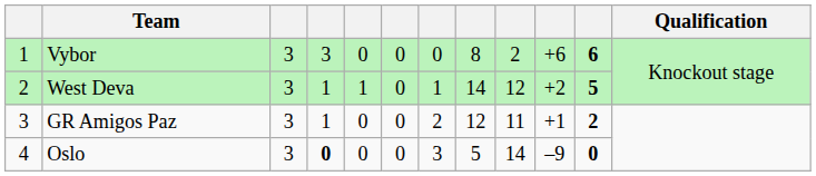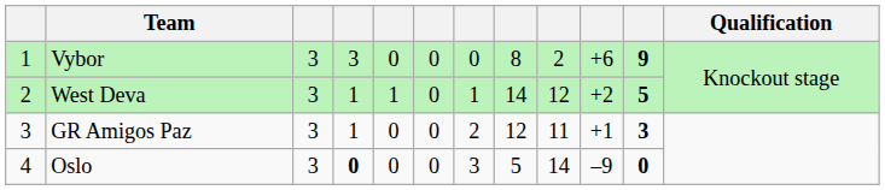Vybor | column 11: 6 -> 9
GR Amigos Paz | column 11: 2 -> 3
